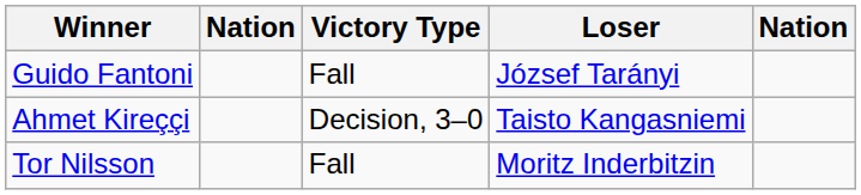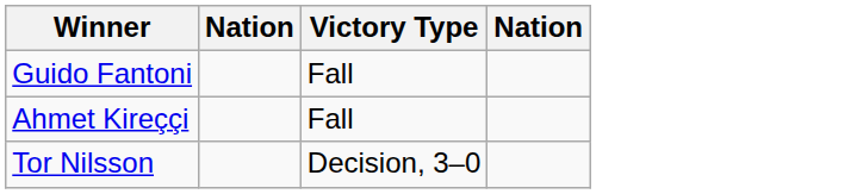- column: Loser | József Tarányi | Taisto Kangasniemi | Moritz Inderbitzin
Ahmet Kireççi | Victory Type: Decision, 3–0 -> Fall
Tor Nilsson | Victory Type: Fall -> Decision, 3–0
